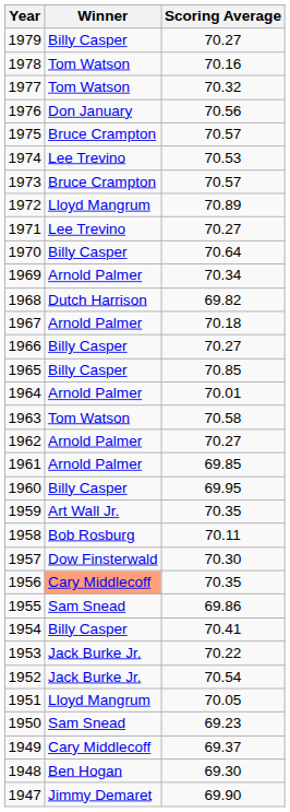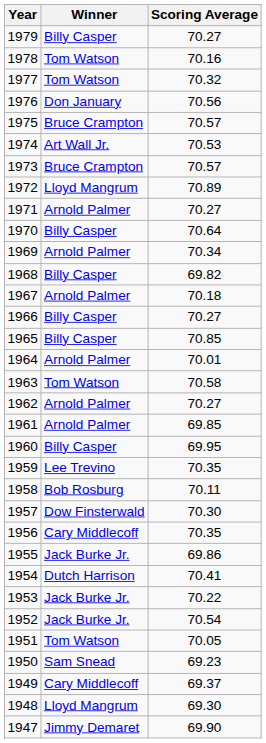1974 | Winner: Lee Trevino -> Art Wall Jr.
1971 | Winner: Lee Trevino -> Arnold Palmer
1968 | Winner: Dutch Harrison -> Billy Casper
1959 | Winner: Art Wall Jr. -> Lee Trevino
1956 | Winner: lightsalmon background -> no background
1955 | Winner: Sam Snead -> Jack Burke Jr.
1954 | Winner: Billy Casper -> Dutch Harrison
1951 | Winner: Lloyd Mangrum -> Tom Watson
1948 | Winner: Ben Hogan -> Lloyd Mangrum
